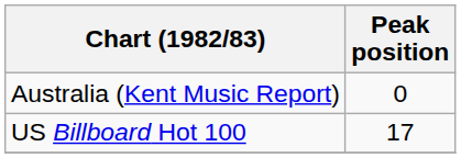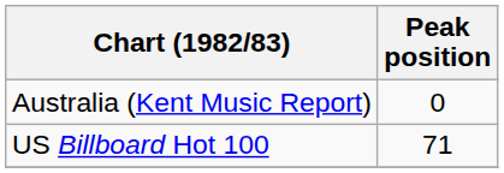US Billboard Hot 100 | Peak position: 17 -> 71
